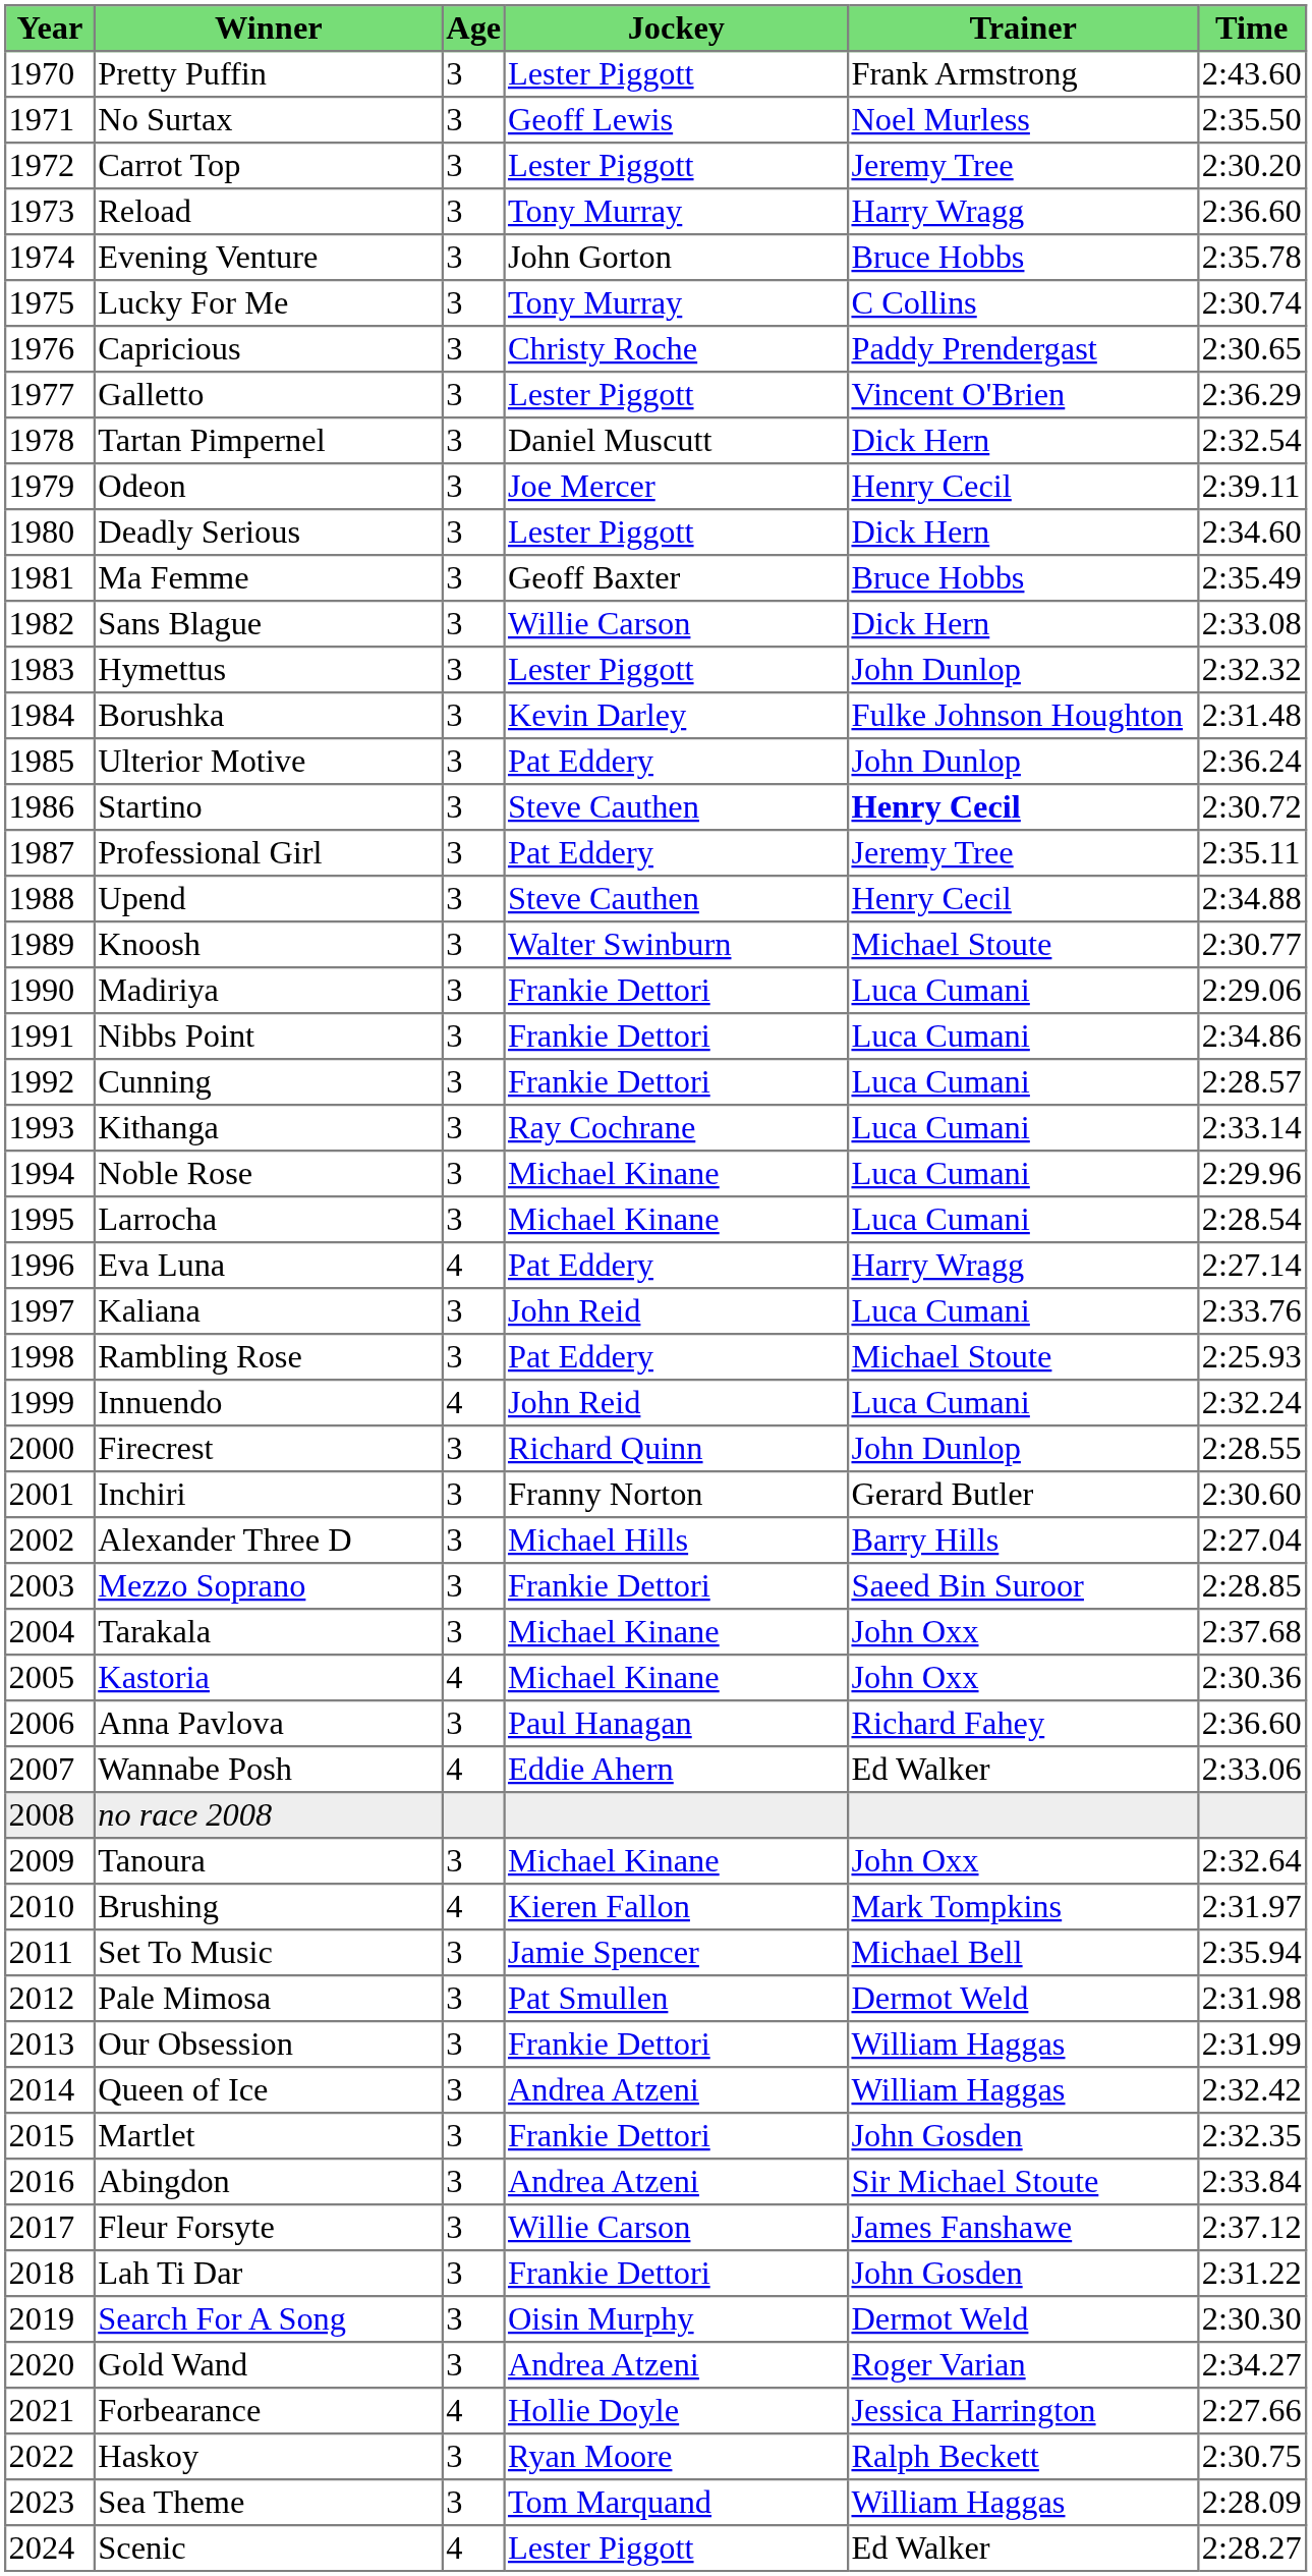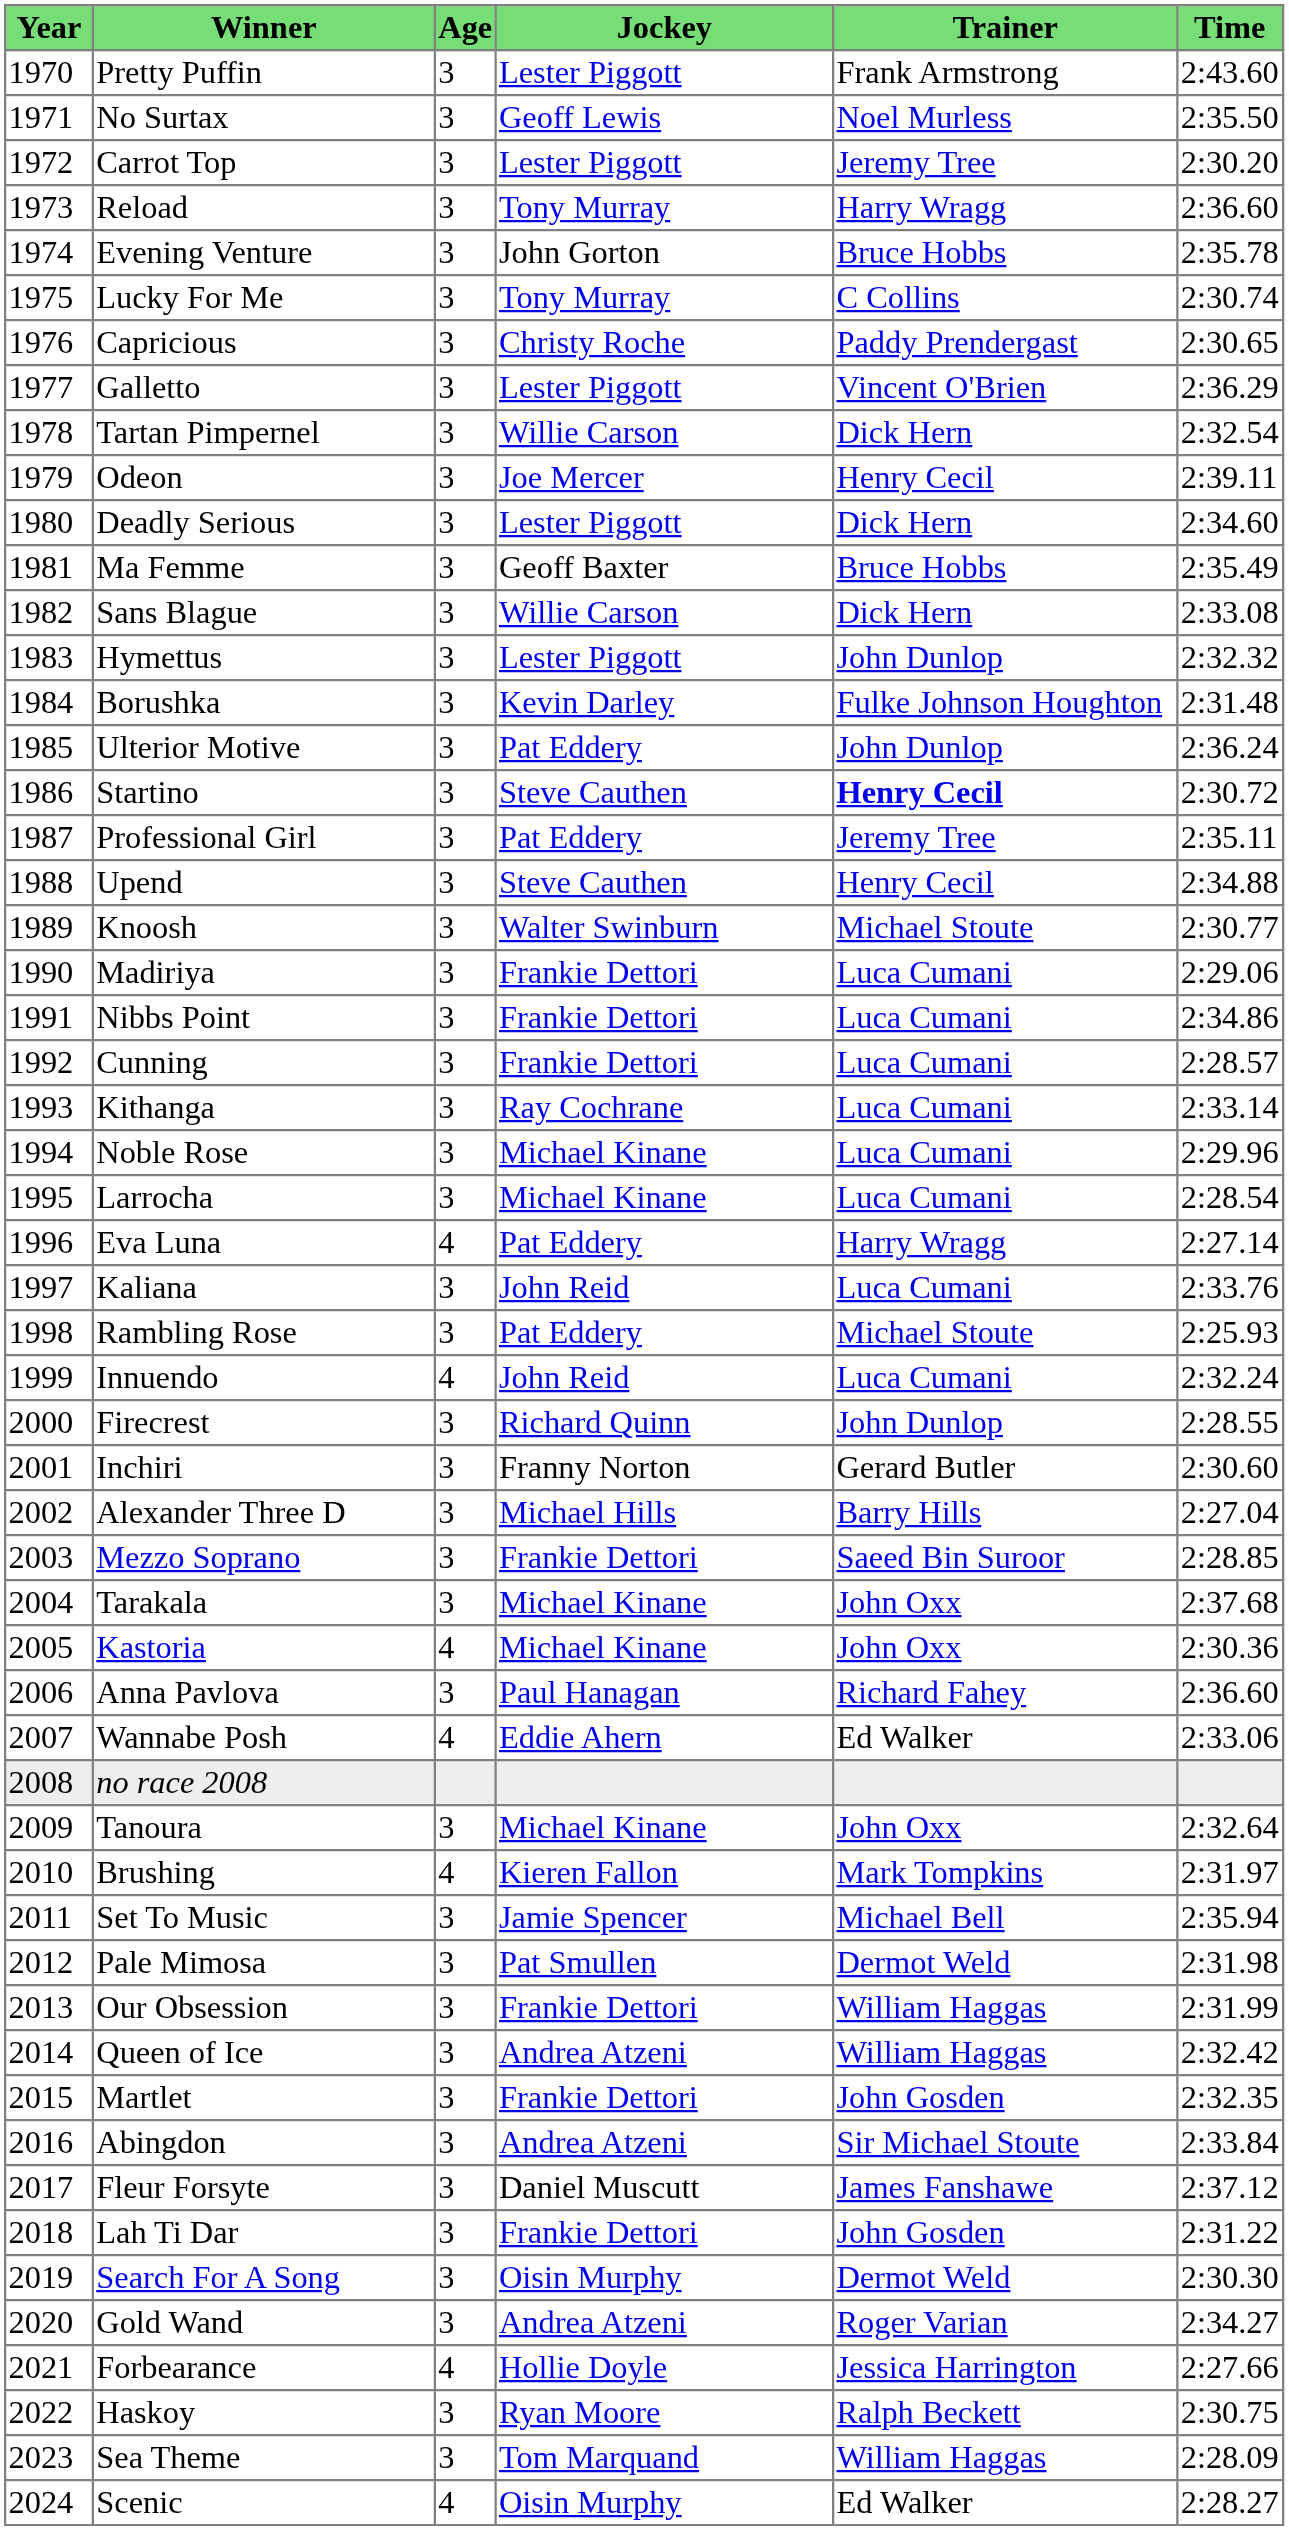Tartan Pimpernel | Jockey: Daniel Muscutt -> Willie Carson
Fleur Forsyte | Jockey: Willie Carson -> Daniel Muscutt
Scenic | Jockey: Lester Piggott -> Oisin Murphy
